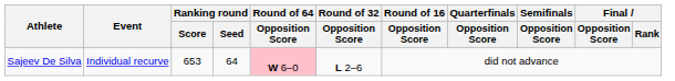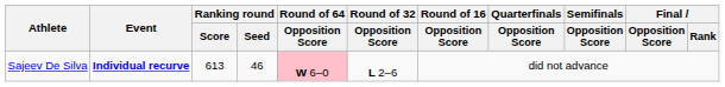Sajeev De Silva | Event: normal -> bold
Sajeev De Silva | Ranking round / Score: 653 -> 613
Sajeev De Silva | Ranking round / Seed: 64 -> 46
